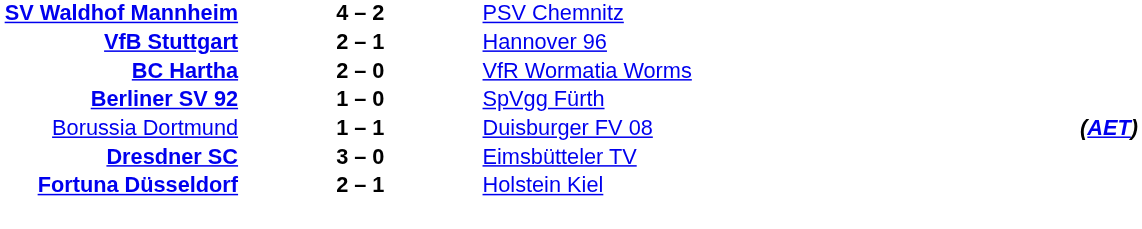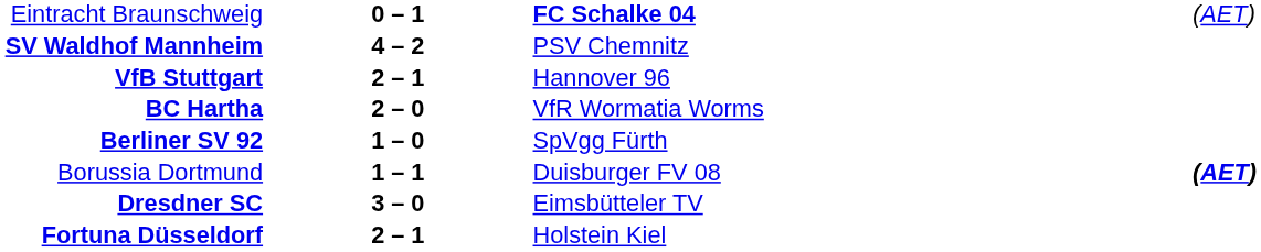+ row: Eintracht Braunschweig | 0 – 1 | FC Schalke 04 | (AET)
